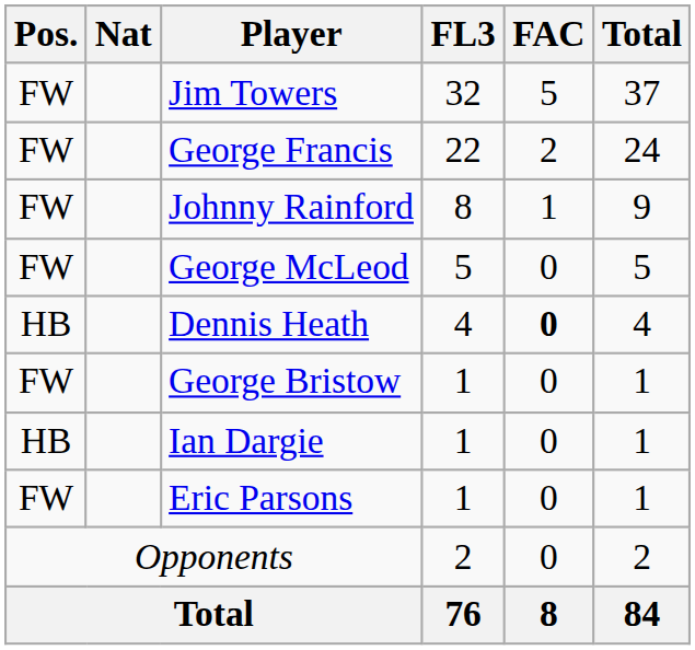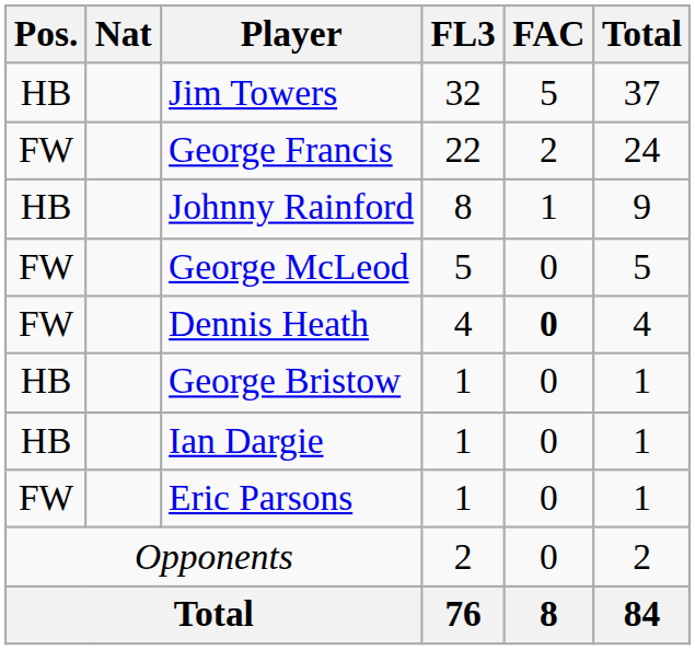Jim Towers | Pos.: FW -> HB
Johnny Rainford | Pos.: FW -> HB
Dennis Heath | Pos.: HB -> FW
George Bristow | Pos.: FW -> HB
